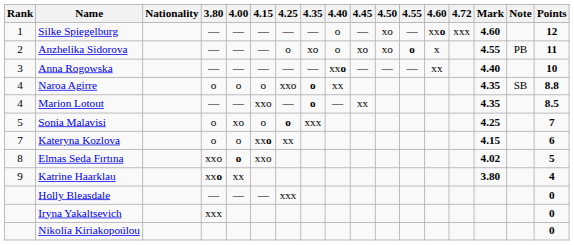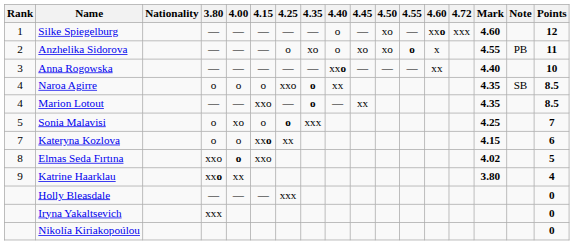Naroa Agirre | Points: 8.8 -> 8.5
